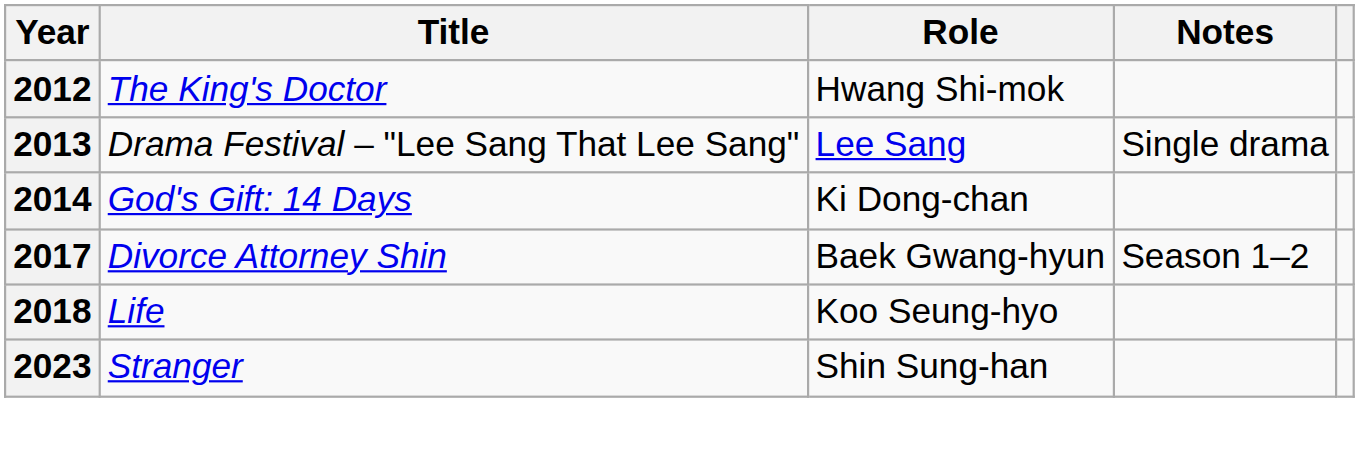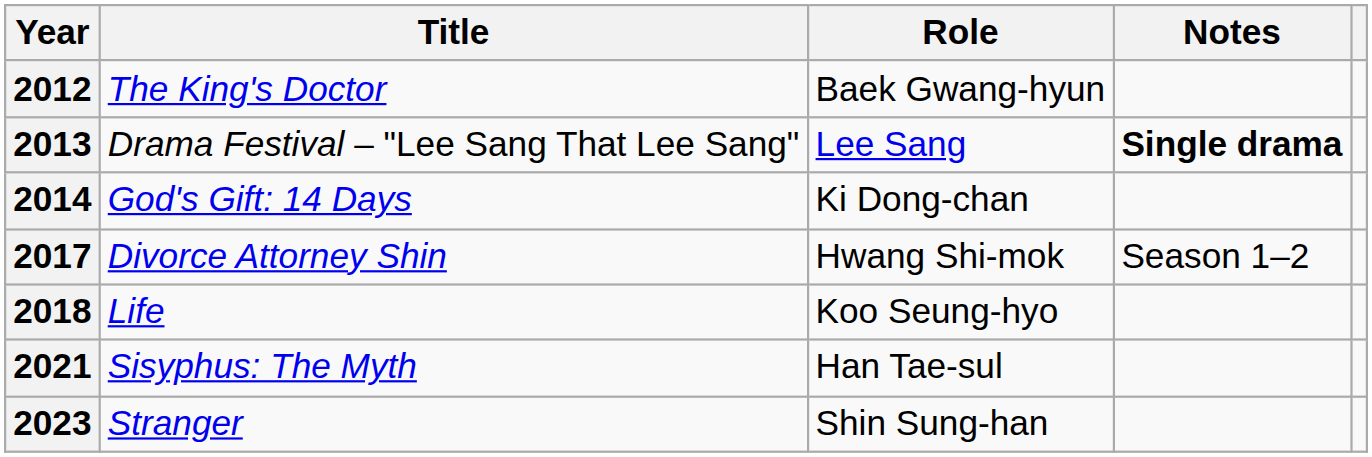2012 | Role: Hwang Shi-mok -> Baek Gwang-hyun
2013 | Notes: normal -> bold
2017 | Role: Baek Gwang-hyun -> Hwang Shi-mok
+ row: 2021 | Sisyphus: The Myth | Han Tae-sul
